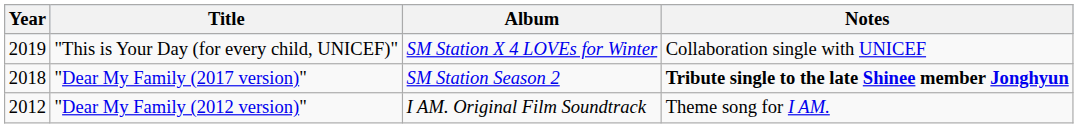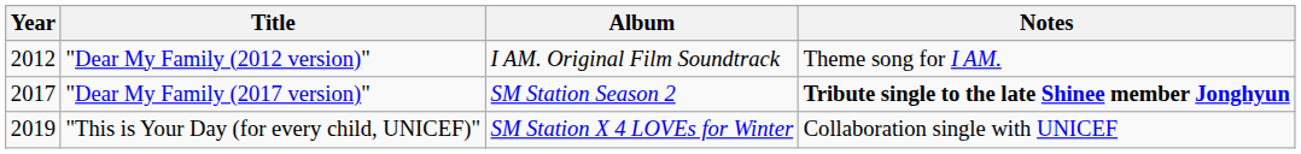rows swapped: "Dear My Family (2012 version)" <-> "This is Your Day (for every child, UNICEF)"
"Dear My Family (2017 version)" | Year: 2018 -> 2017
